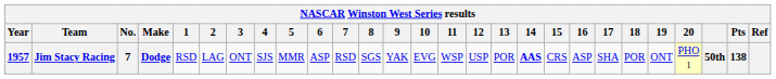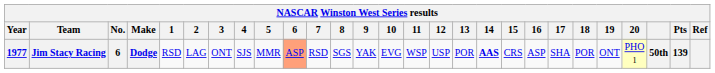Jim Stacy Racing | Year: 1957 -> 1977
Jim Stacy Racing | No.: 7 -> 6
Jim Stacy Racing | 6: no background -> lightsalmon background
Jim Stacy Racing | Pts: 138 -> 139
